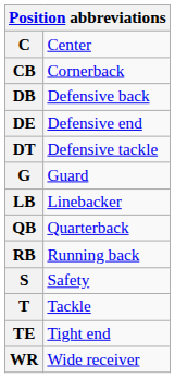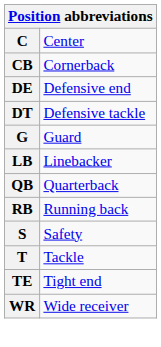- row: DB | Defensive back
